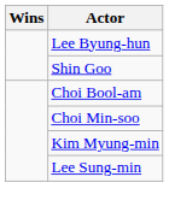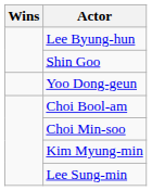+ row: Yoo Dong-geun
